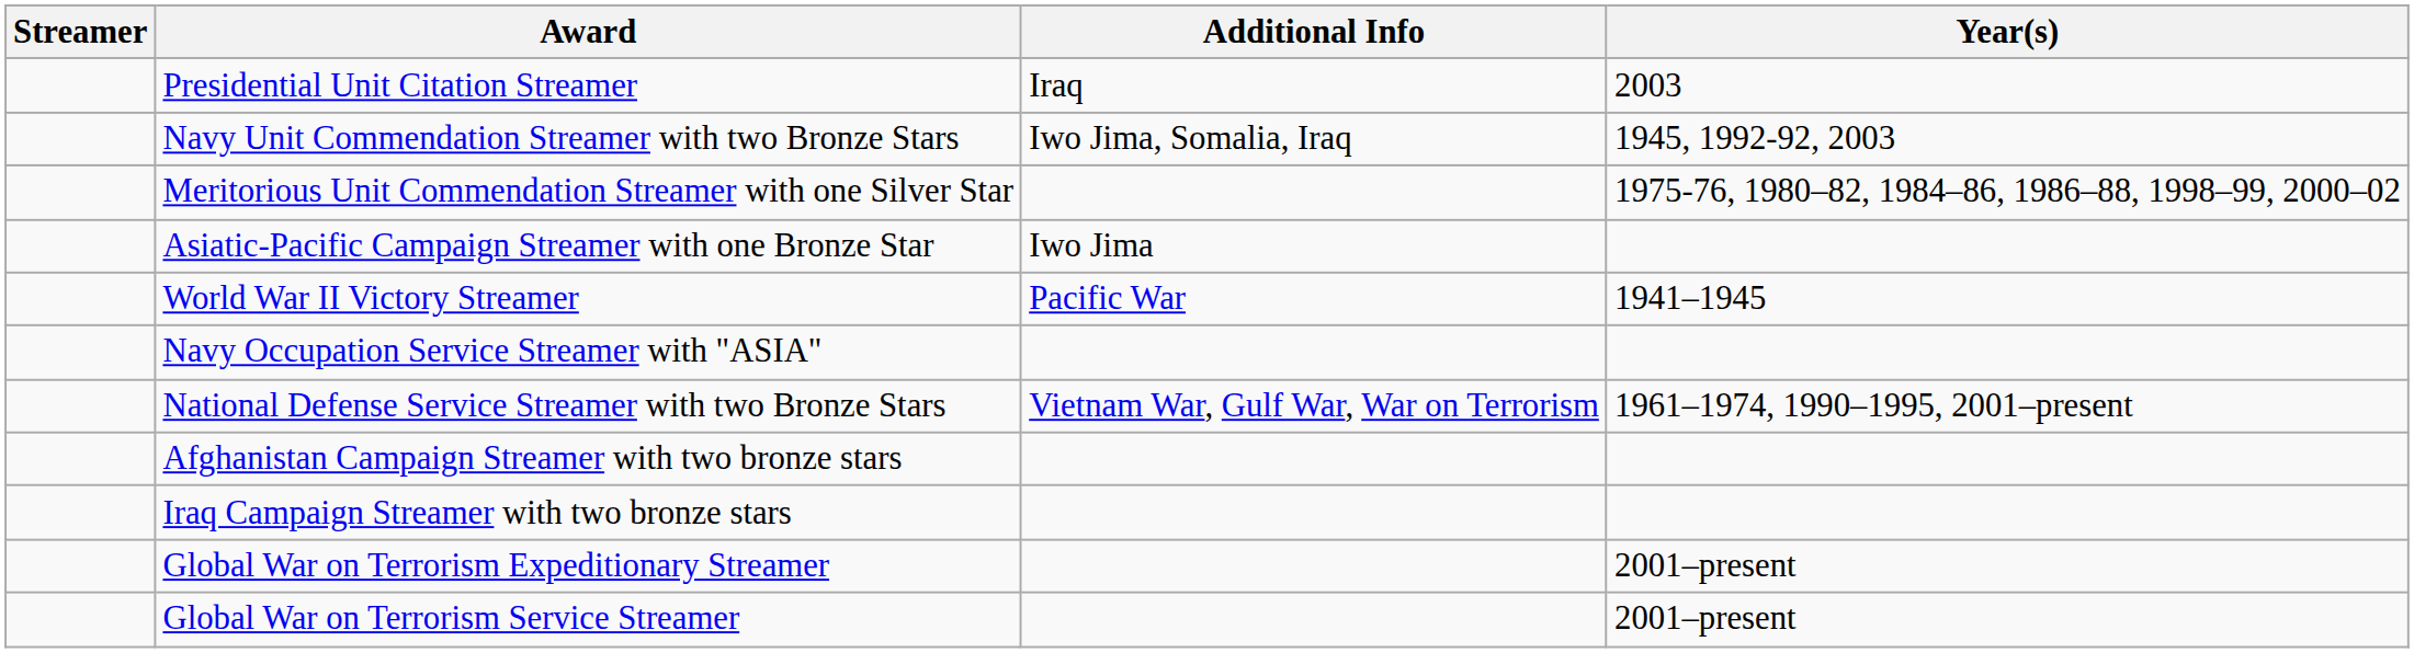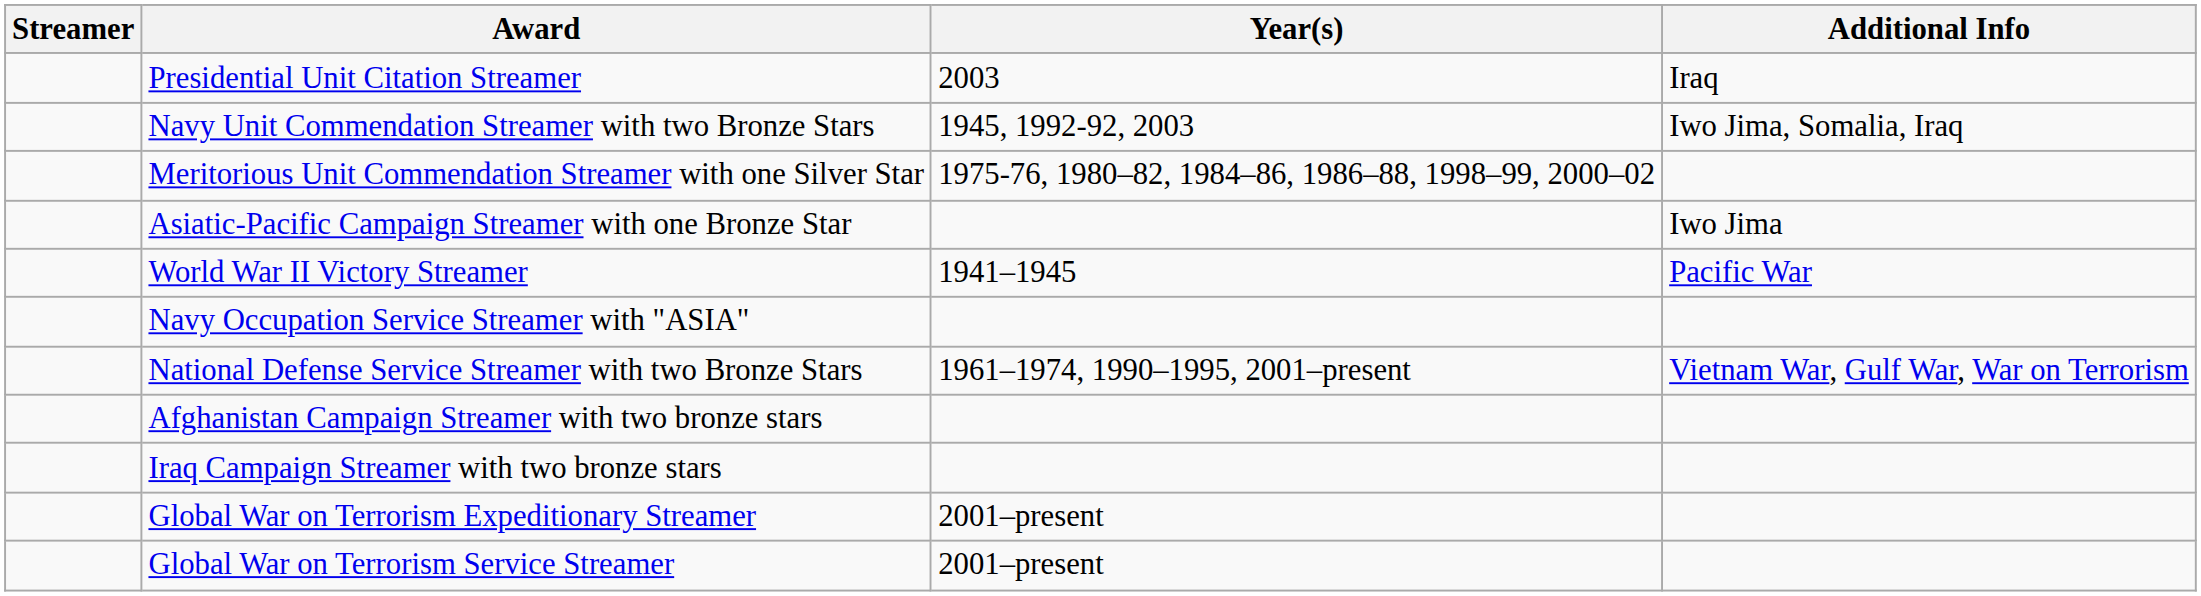columns swapped: Year(s) <-> Additional Info
